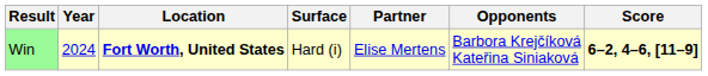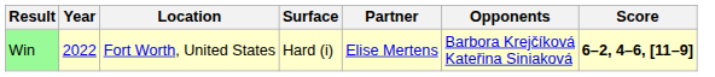Win | Year: 2024 -> 2022
Win | Location: bold -> normal
